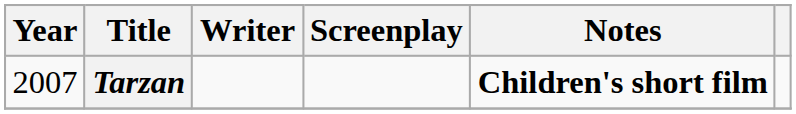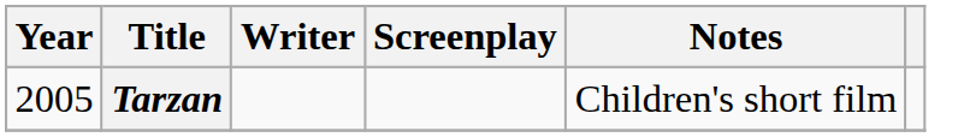Tarzan | Year: 2007 -> 2005
Tarzan | Notes: bold -> normal
